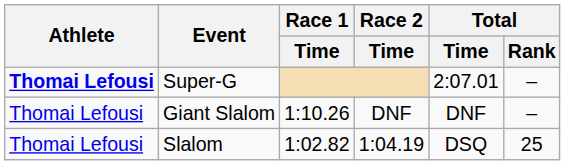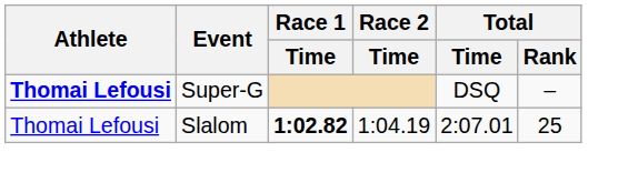Super-G | Total / Time: 2:07.01 -> DSQ
- row: Thomai Lefousi | Giant Slalom | 1:10.26 | DNF | DNF | –
Slalom | Race 1 / Time: normal -> bold
Slalom | Total / Time: DSQ -> 2:07.01
